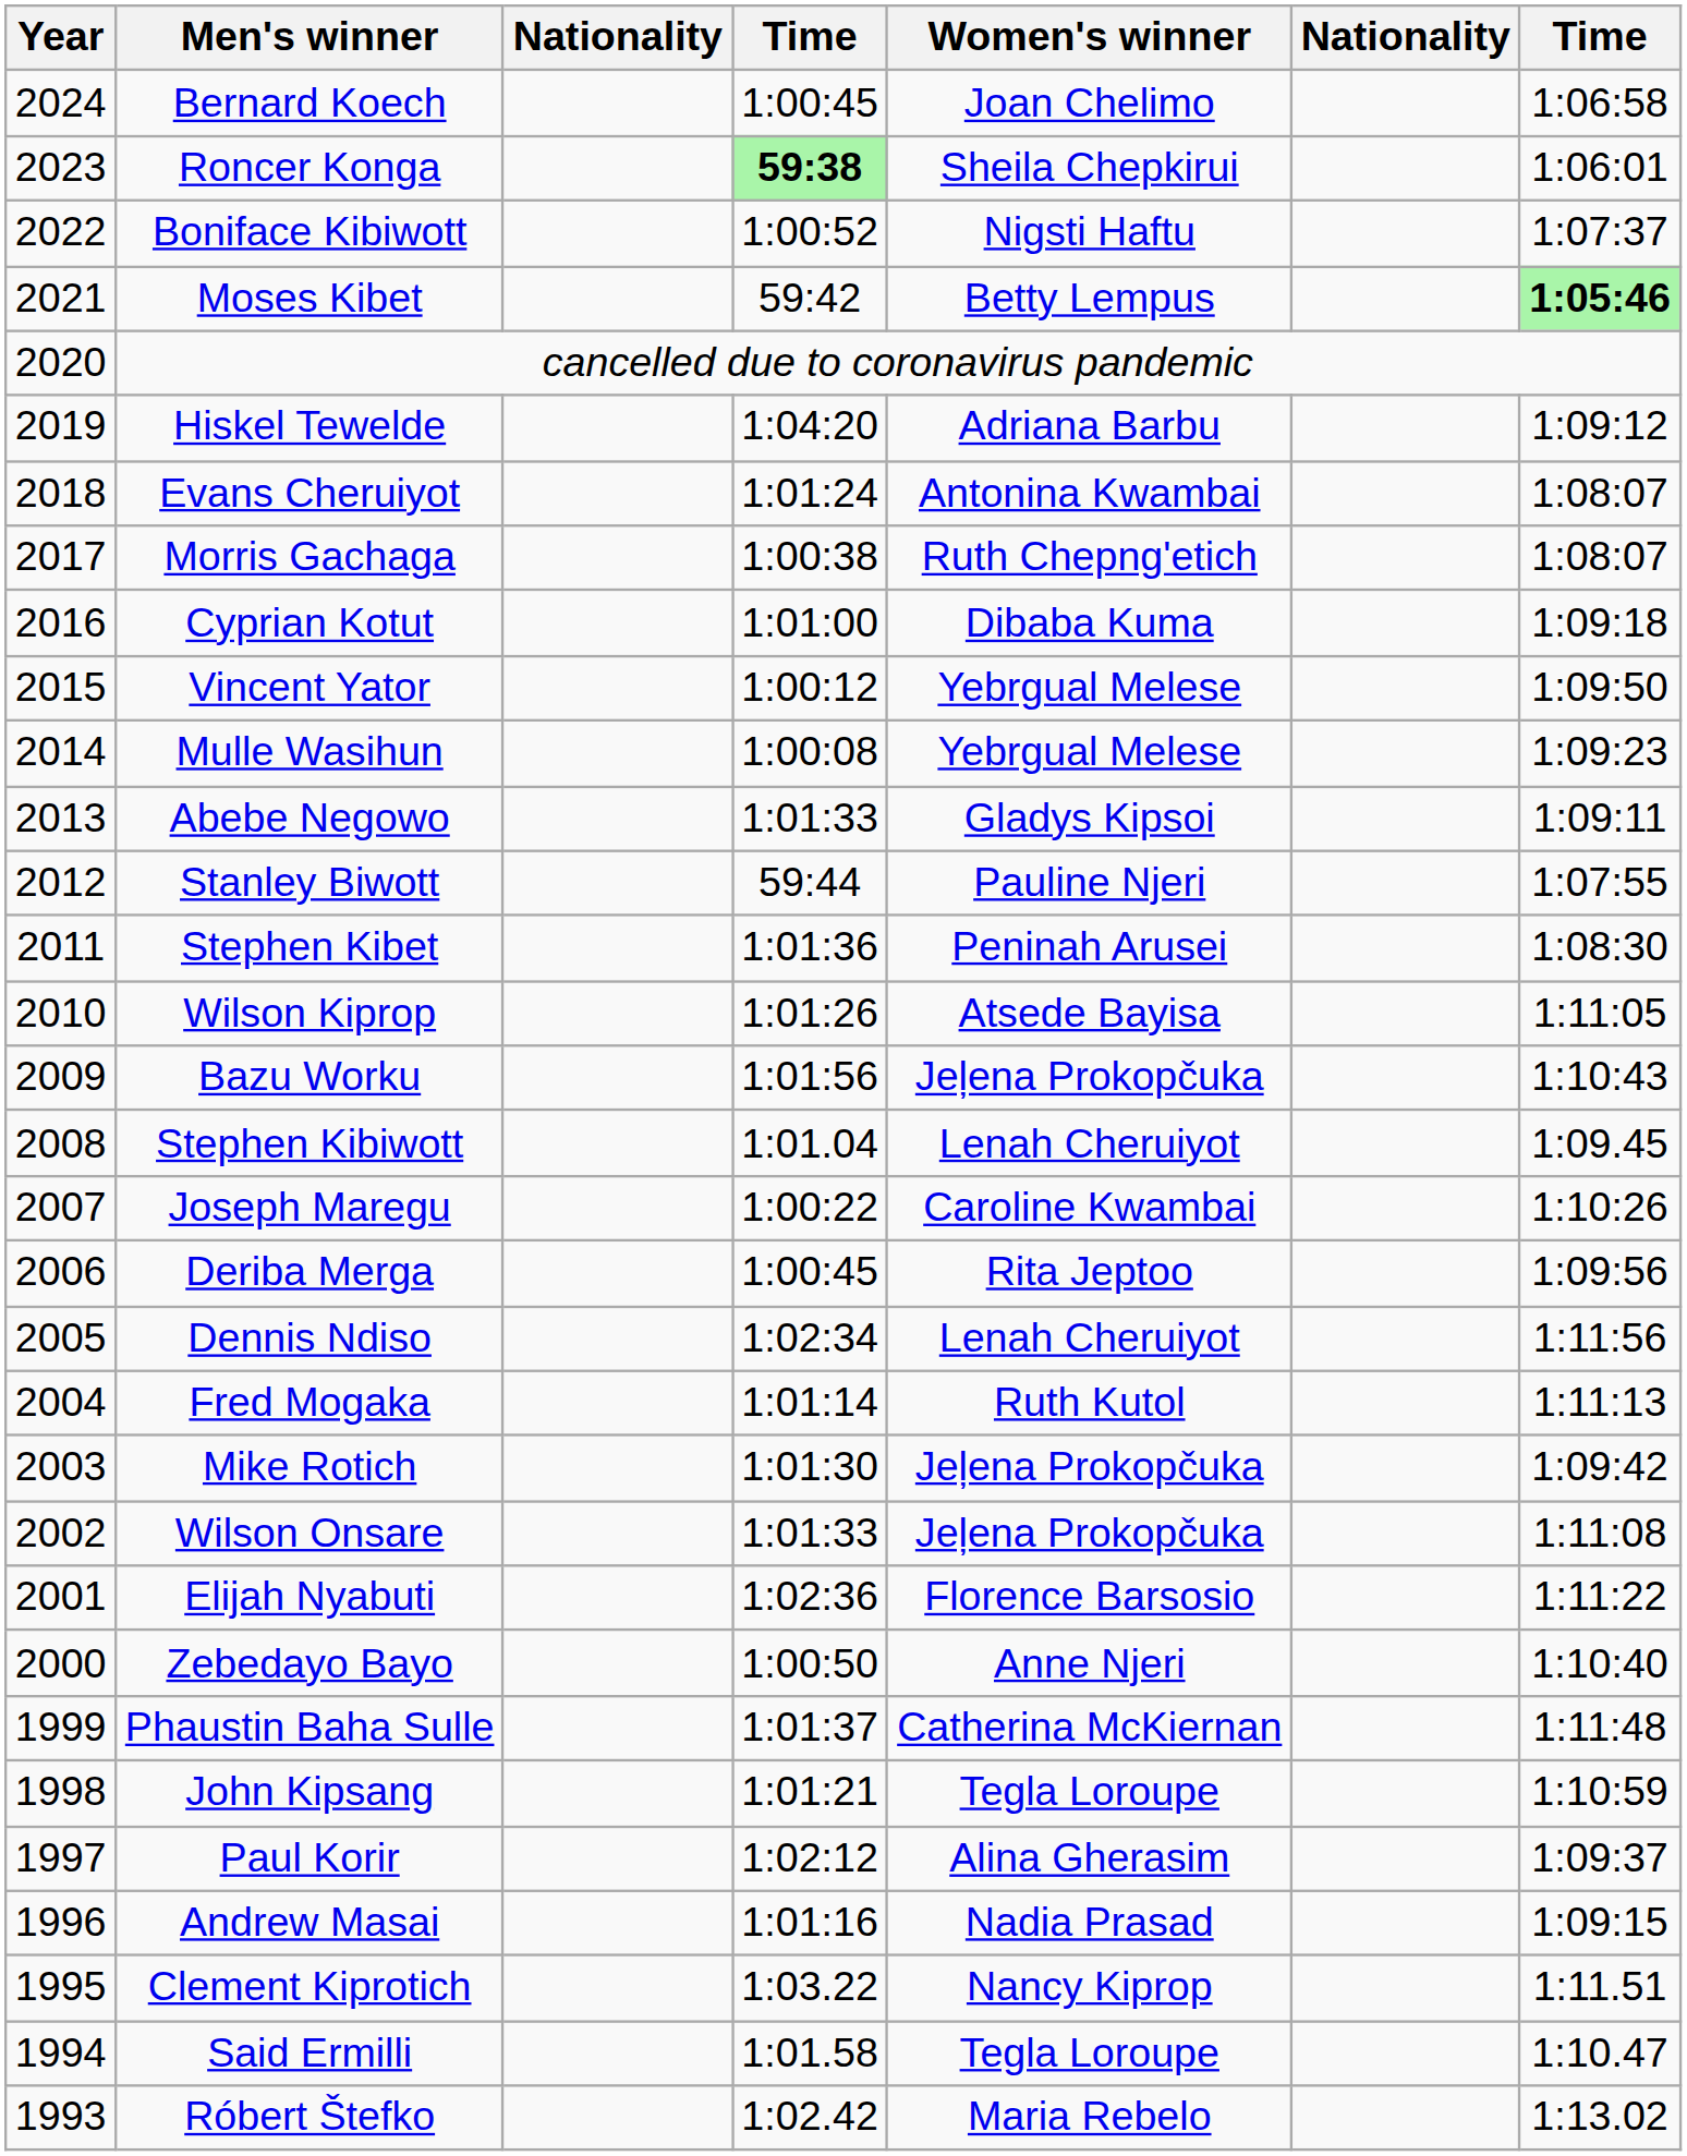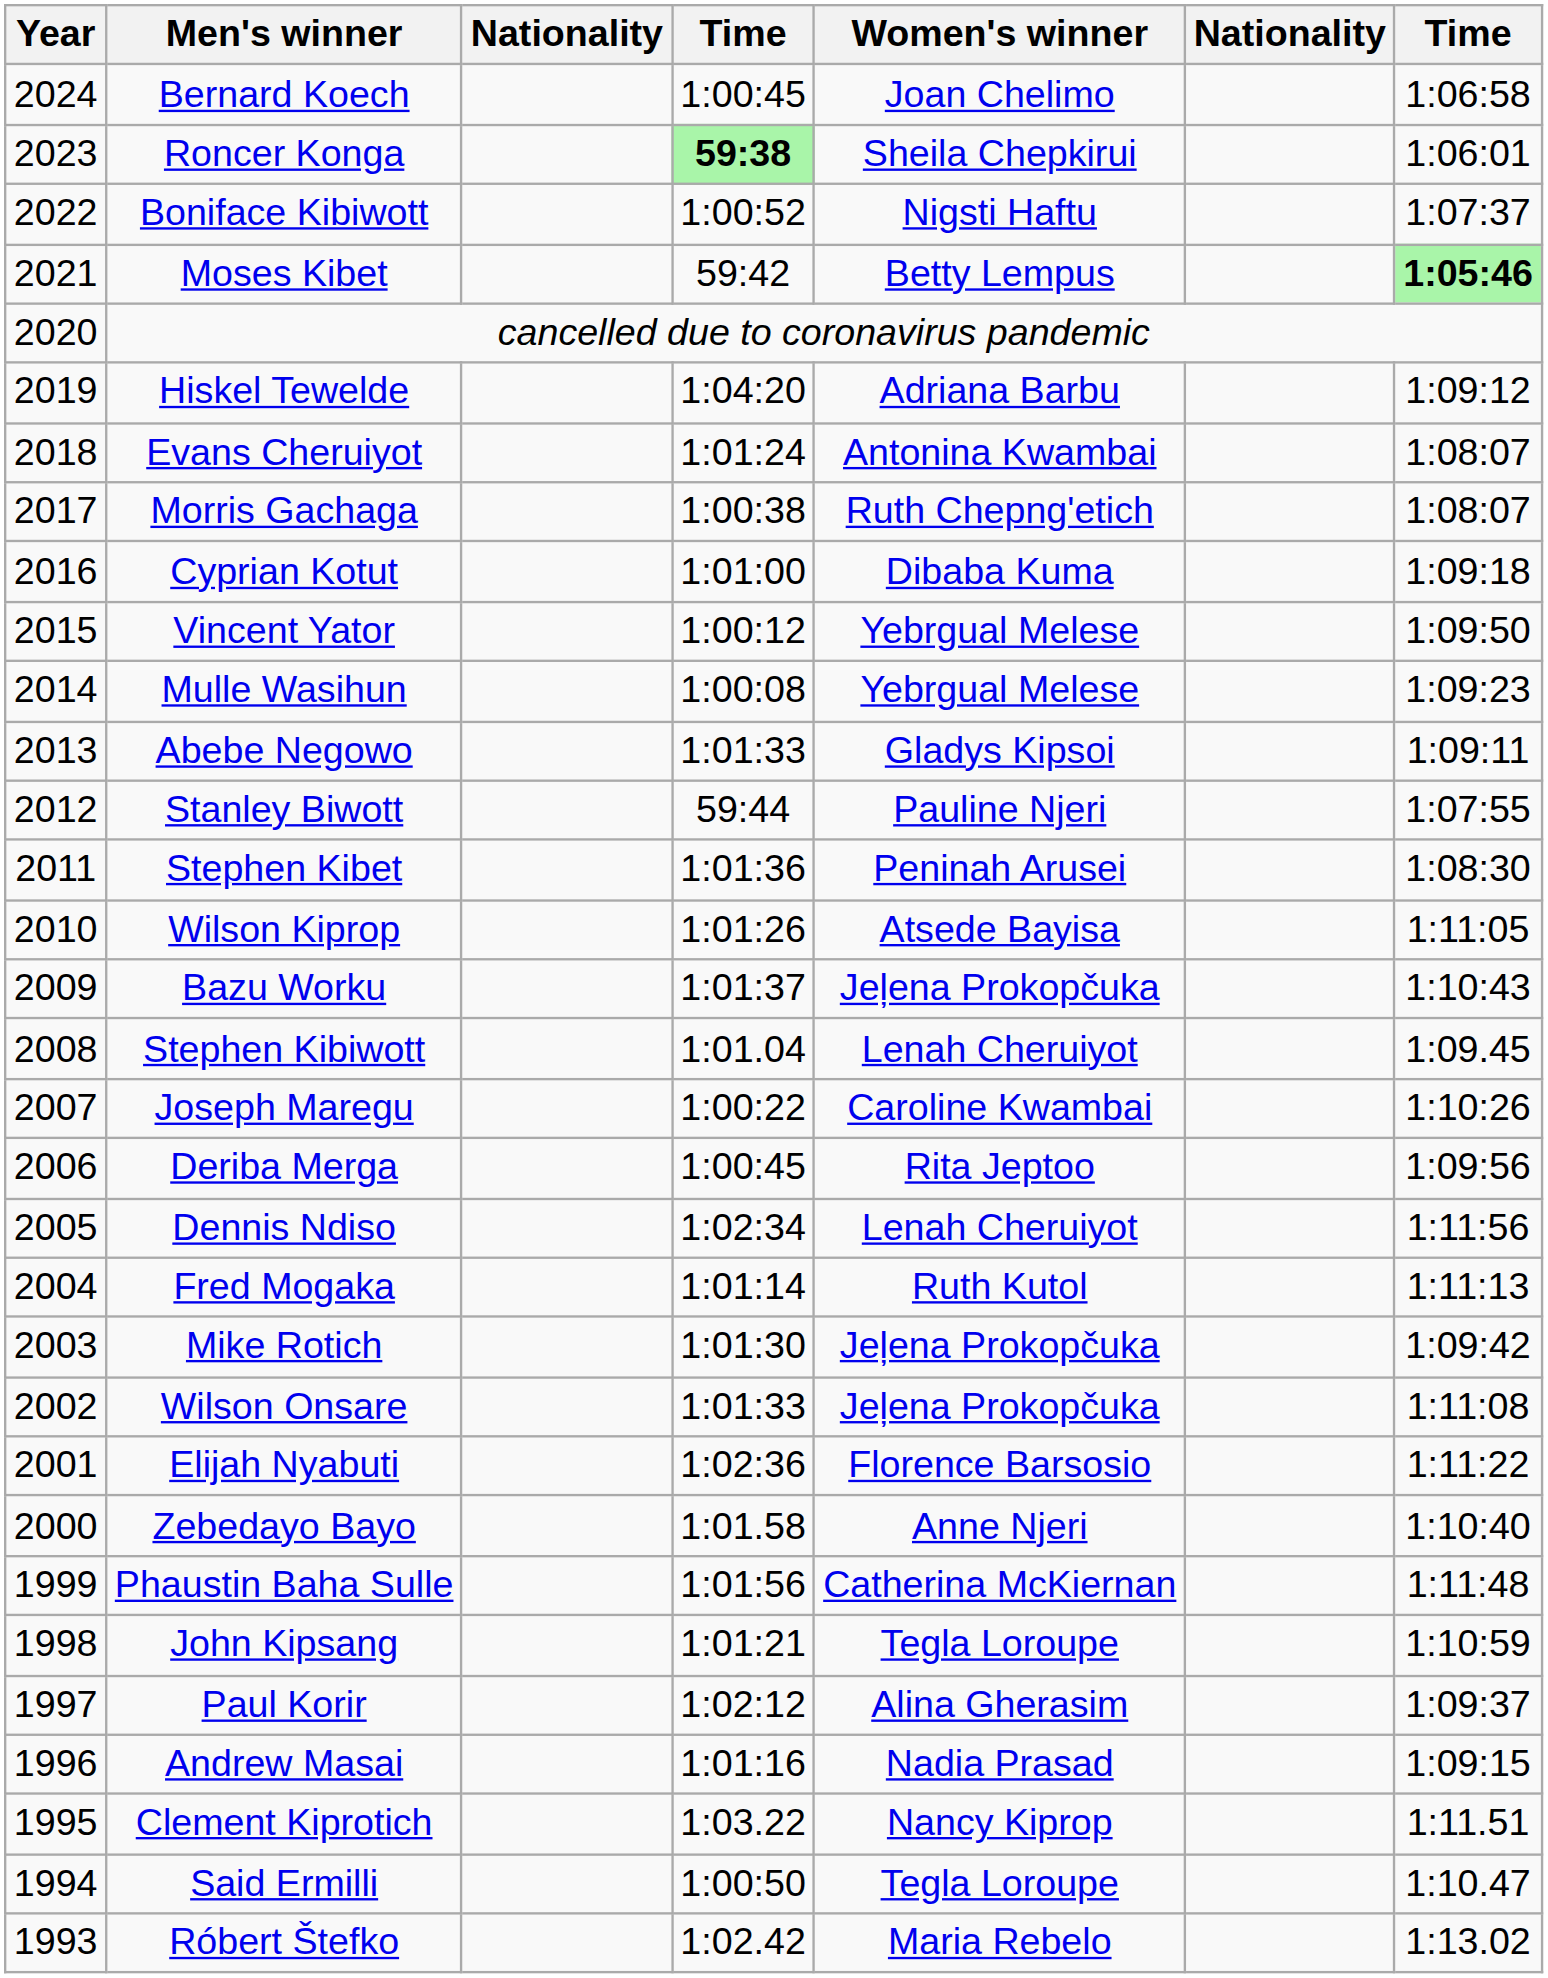Bazu Worku | column 4: 1:01:56 -> 1:01:37
Zebedayo Bayo | column 4: 1:00:50 -> 1:01.58
Phaustin Baha Sulle | column 4: 1:01:37 -> 1:01:56
Said Ermilli | column 4: 1:01.58 -> 1:00:50
